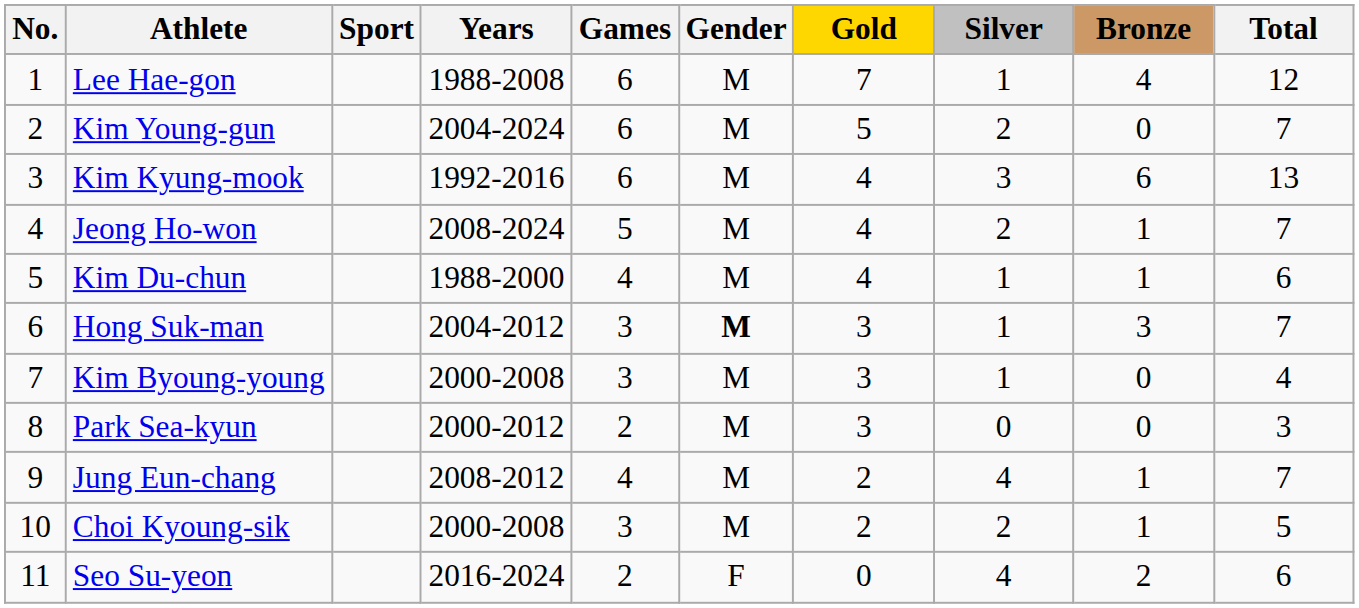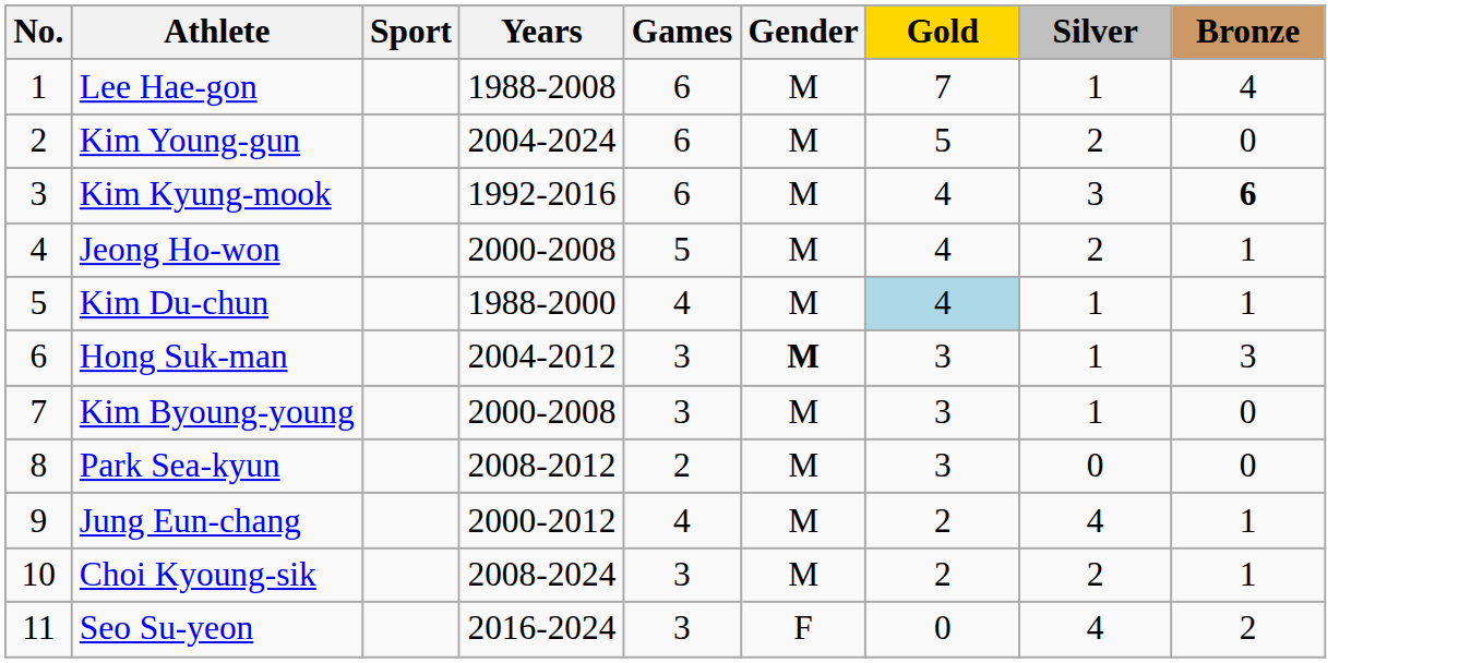- column: Total | 12 | 7 | 13 | 7 | 6 | 7 | 4 | 3 | 7 | 5 | 6
Kim Kyung-mook | Bronze: normal -> bold
Jeong Ho-won | Years: 2008-2024 -> 2000-2008
Kim Du-chun | Gold: no background -> lightblue background
Park Sea-kyun | Years: 2000-2012 -> 2008-2012
Jung Eun-chang | Years: 2008-2012 -> 2000-2012
Choi Kyoung-sik | Years: 2000-2008 -> 2008-2024
Seo Su-yeon | Games: 2 -> 3
